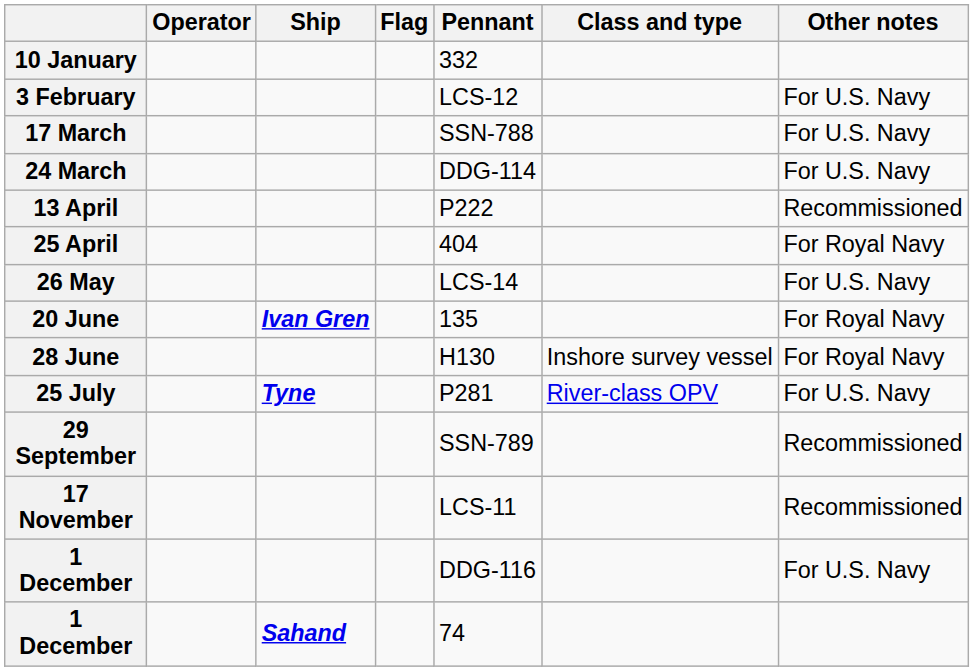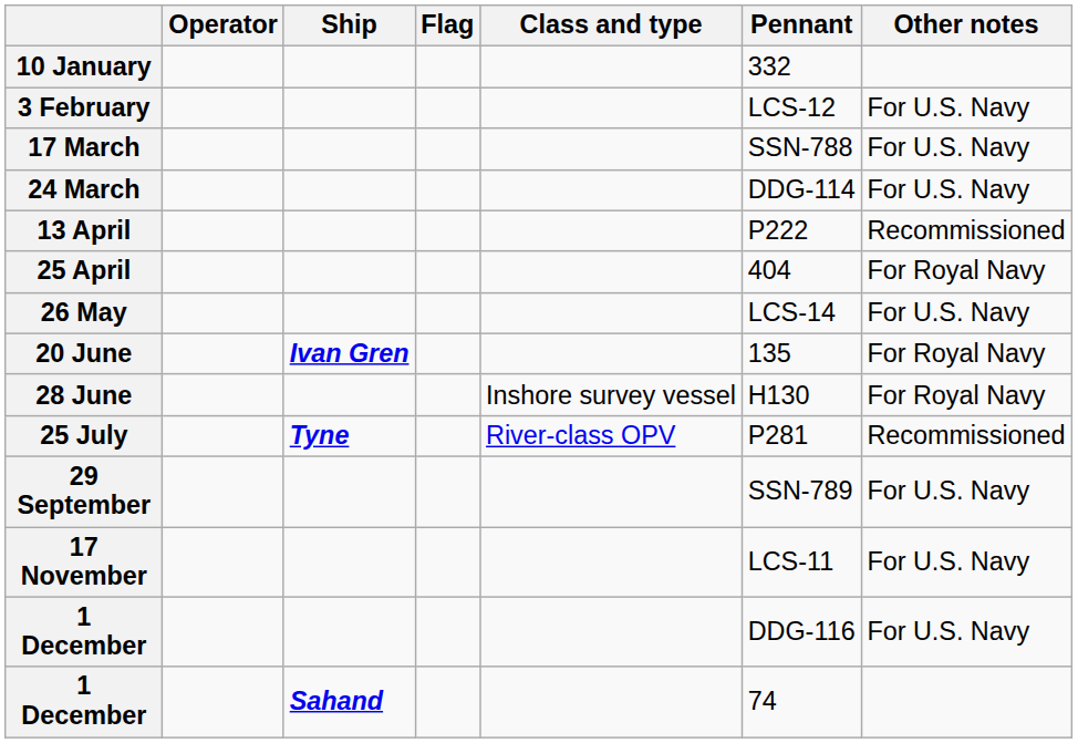columns swapped: Class and type <-> Pennant
25 July | Other notes: For U.S. Navy -> Recommissioned
29 September | Other notes: Recommissioned -> For U.S. Navy
17 November | Other notes: Recommissioned -> For U.S. Navy
